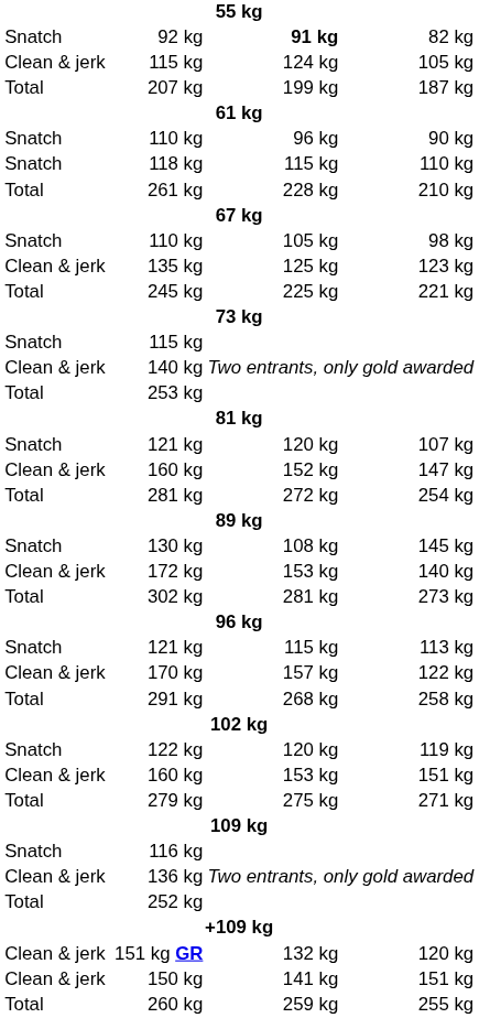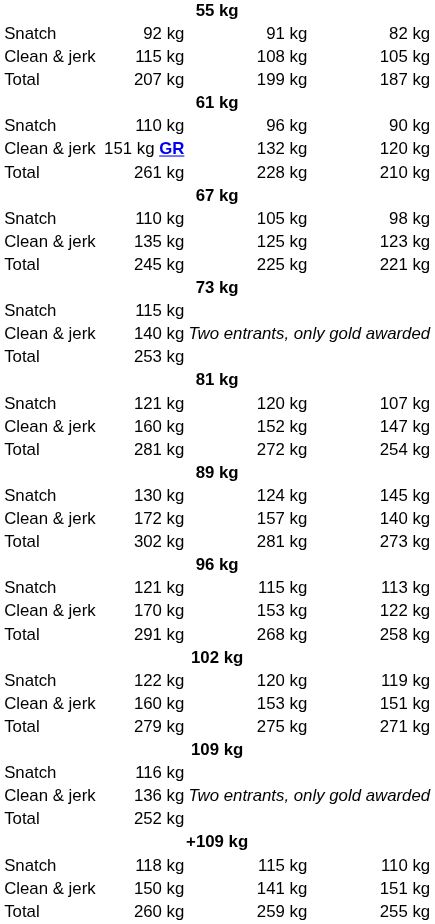92 kg | column 5: bold -> normal
Clean & jerk / 115 kg | column 5: 124 kg -> 108 kg
rows swapped: 151 kg GR <-> 118 kg
130 kg | column 5: 108 kg -> 124 kg
172 kg | column 5: 153 kg -> 157 kg
170 kg | column 5: 157 kg -> 153 kg
